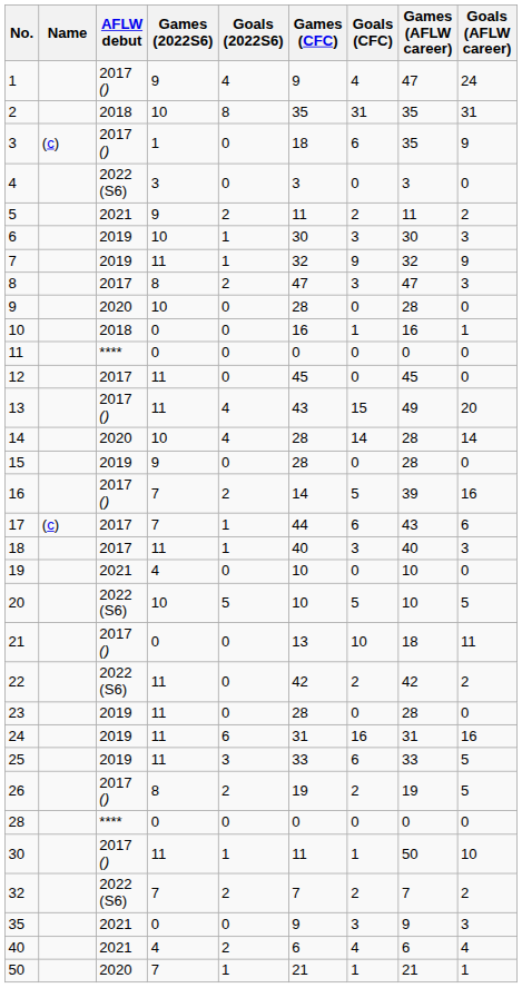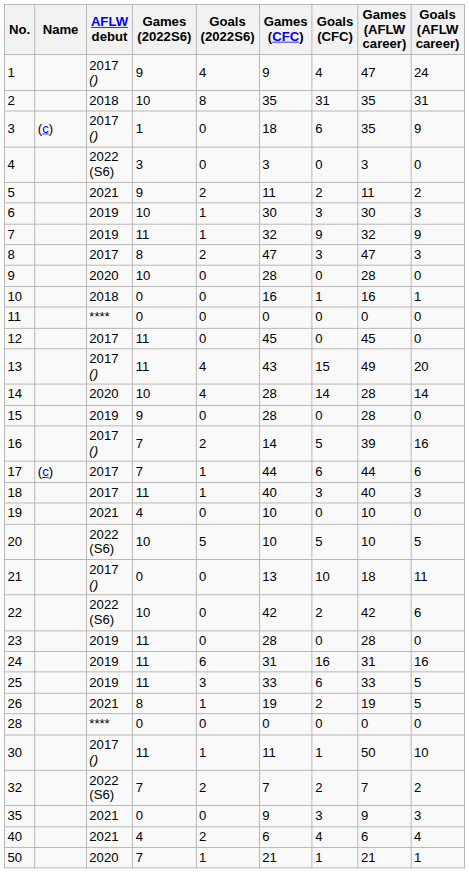17 | Games (AFLW career): 43 -> 44
22 | Games (2022S6): 11 -> 10
22 | Goals (AFLW career): 2 -> 6
26 | AFLW debut: 2017 () -> 2021
26 | Goals (2022S6): 2 -> 1
